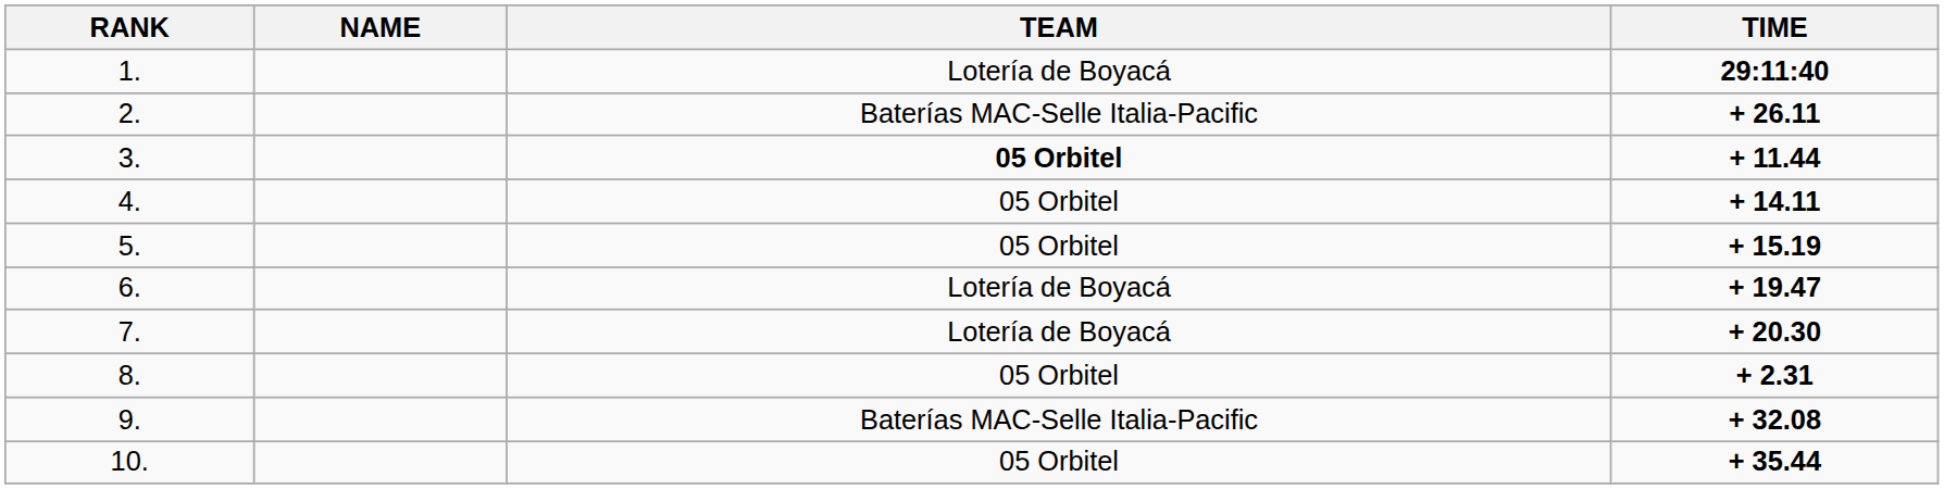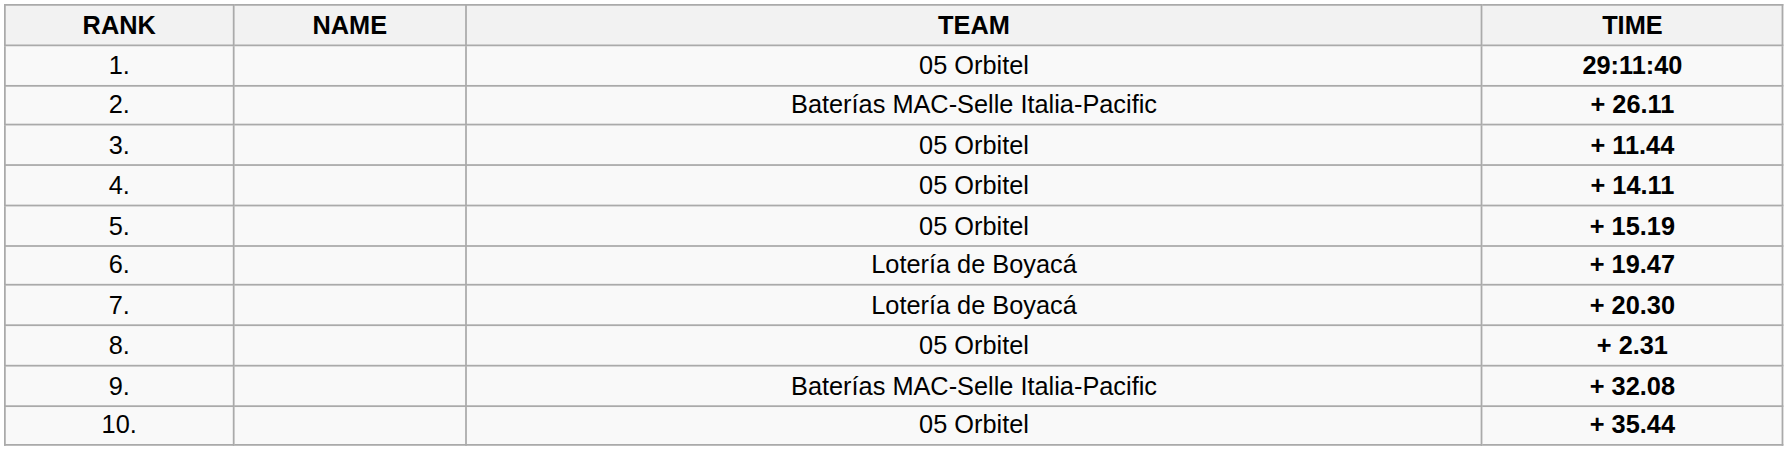1. | TEAM: Lotería de Boyacá -> 05 Orbitel
3. | TEAM: bold -> normal
